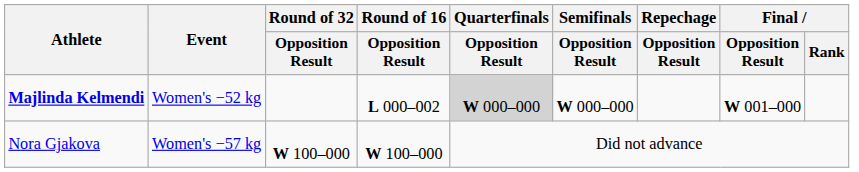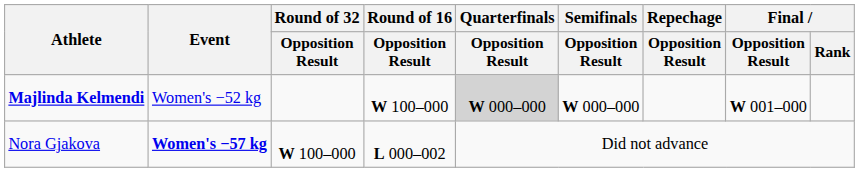Majlinda Kelmendi | Round of 16 / Opposition Result: L 000–002 -> W 100–000
Nora Gjakova | Event: normal -> bold
Nora Gjakova | Round of 16 / Opposition Result: W 100–000 -> L 000–002
